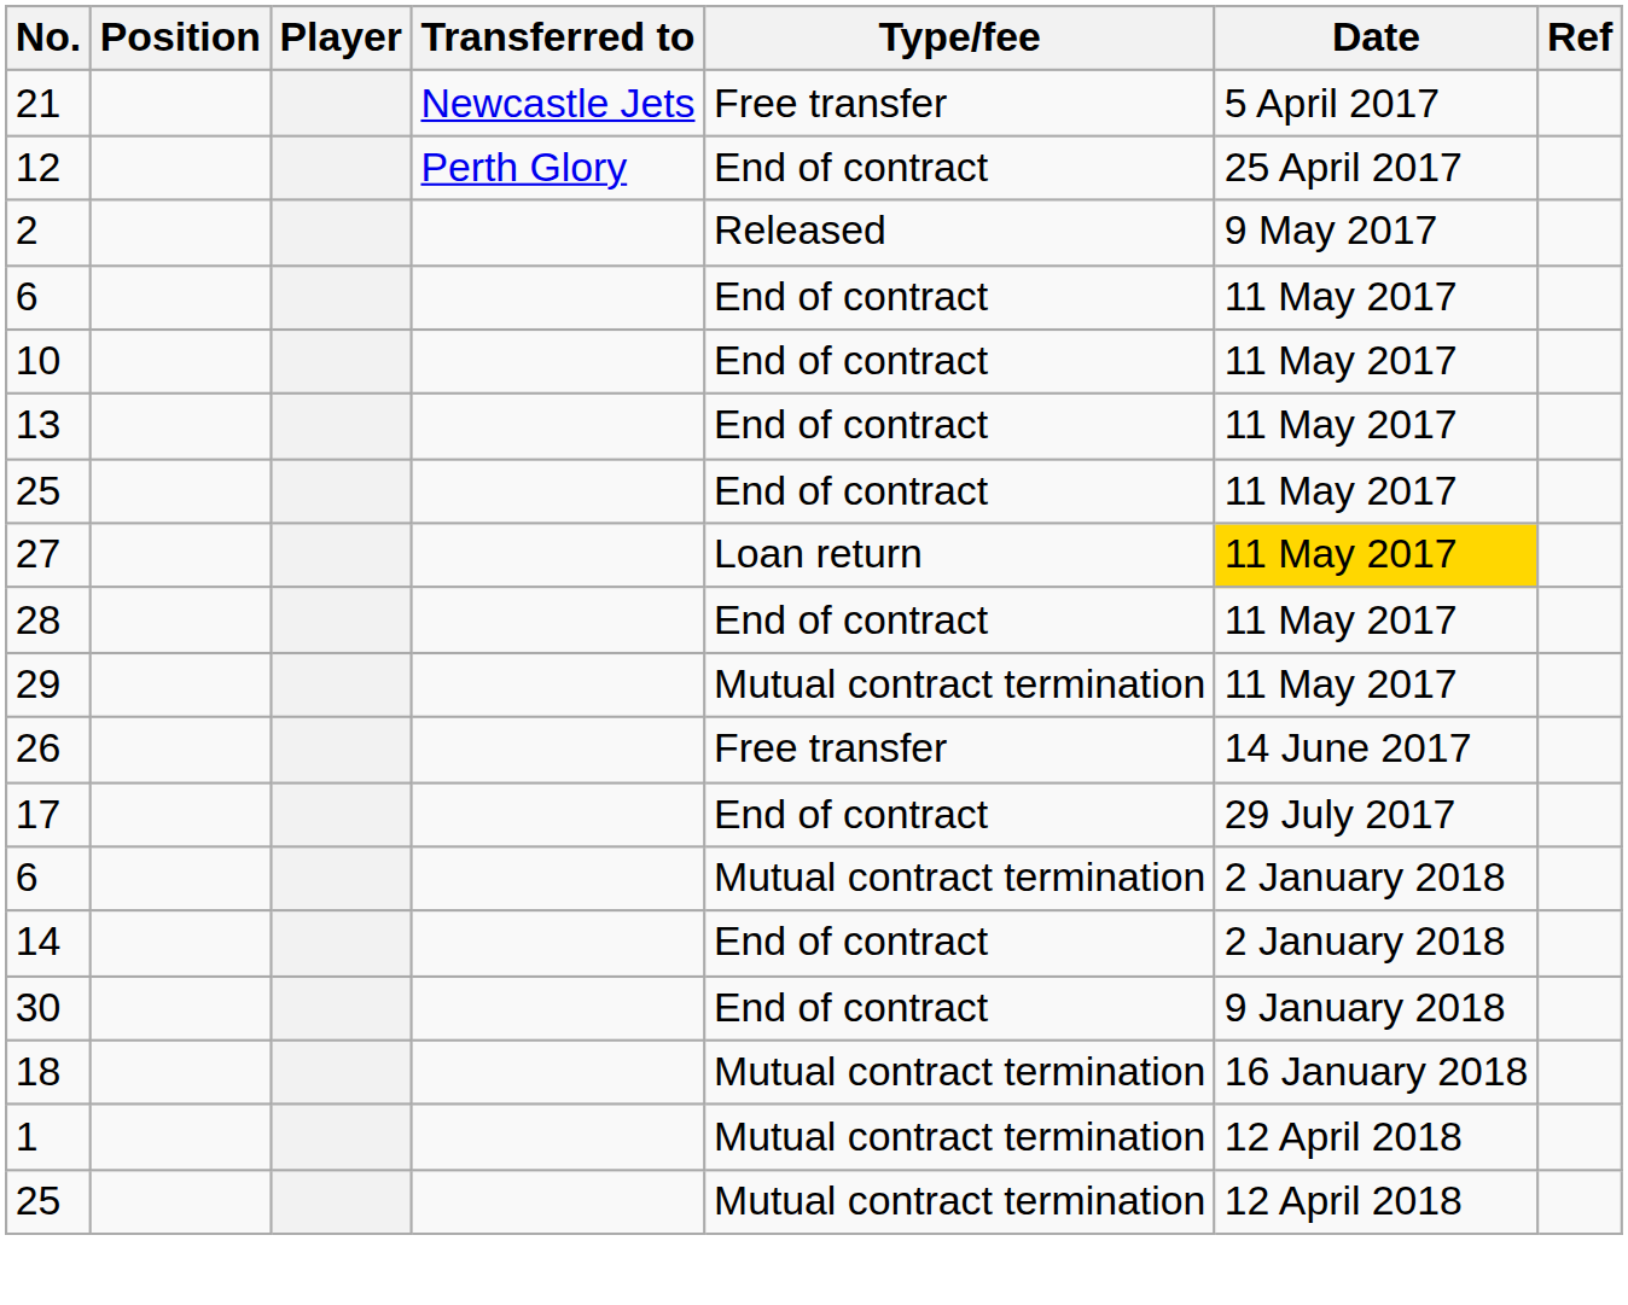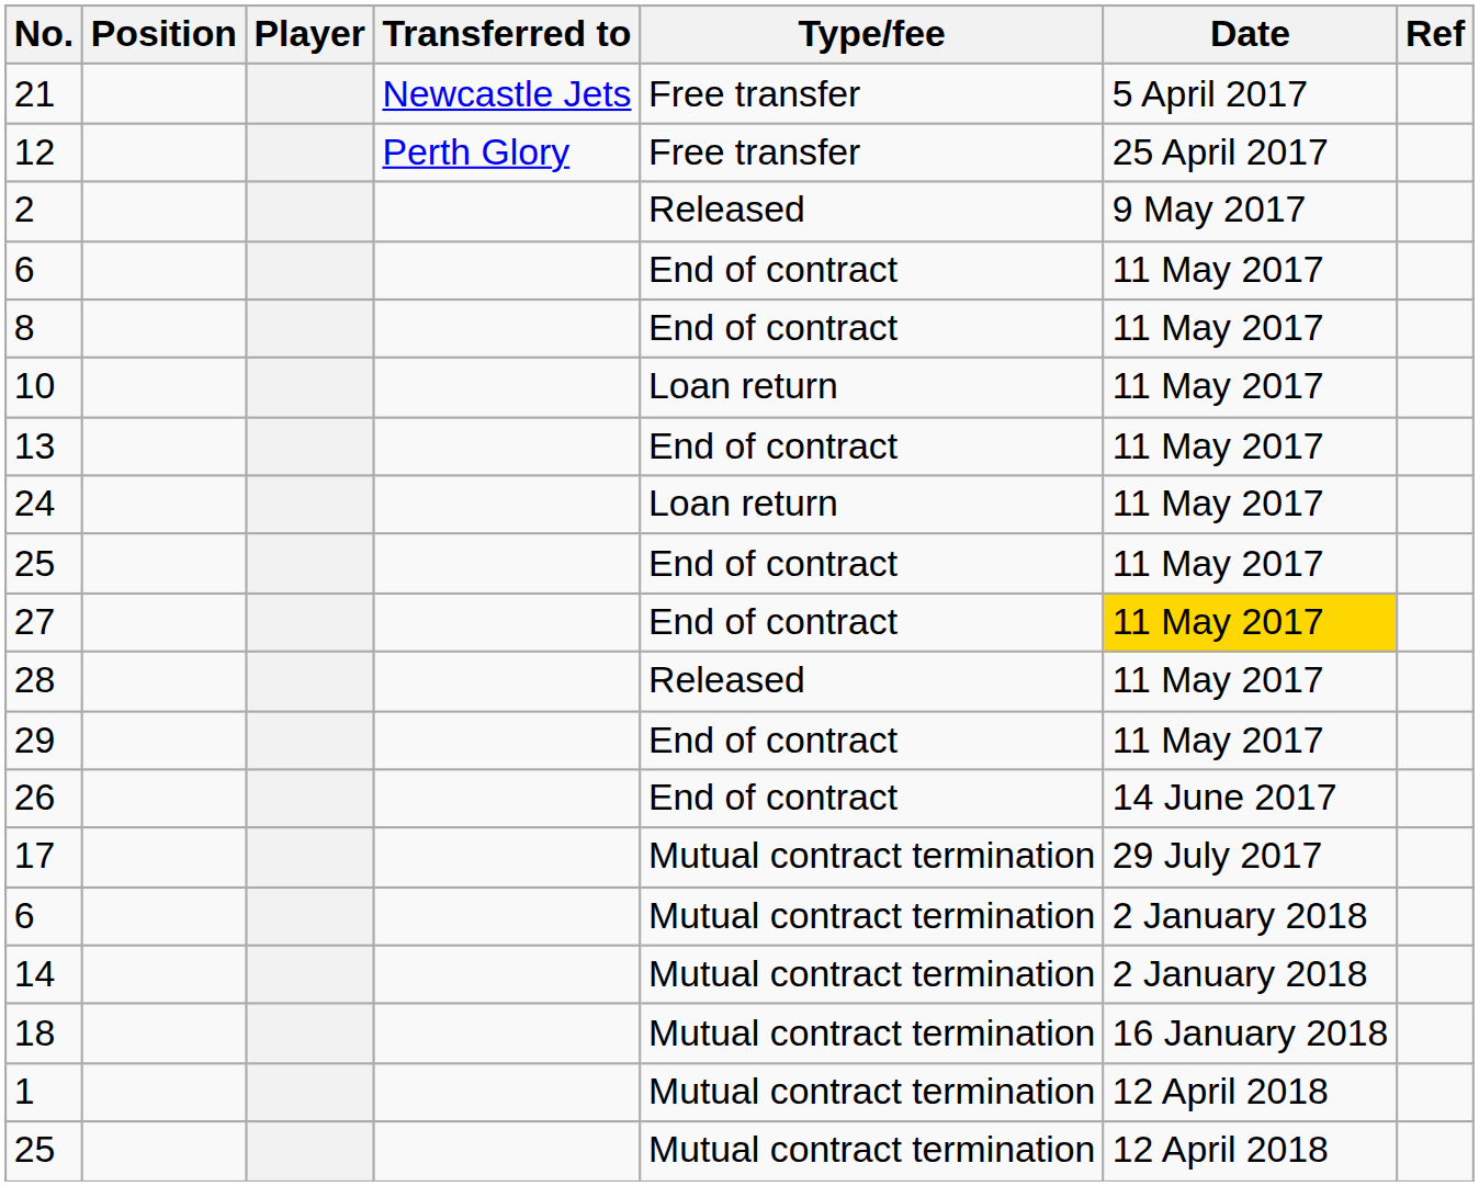12 | Type/fee: End of contract -> Free transfer
+ row: 8 | End of contract | 11 May 2017
10 | Type/fee: End of contract -> Loan return
+ row: 24 | Loan return | 11 May 2017
27 | Type/fee: Loan return -> End of contract
28 | Type/fee: End of contract -> Released
29 | Type/fee: Mutual contract termination -> End of contract
26 | Type/fee: Free transfer -> End of contract
17 | Type/fee: End of contract -> Mutual contract termination
14 | Type/fee: End of contract -> Mutual contract termination
- row: 30 | End of contract | 9 January 2018
